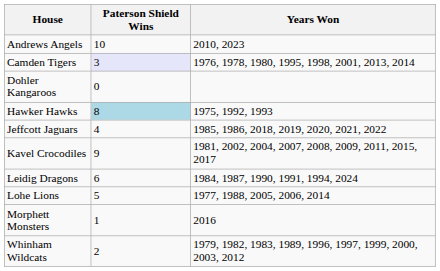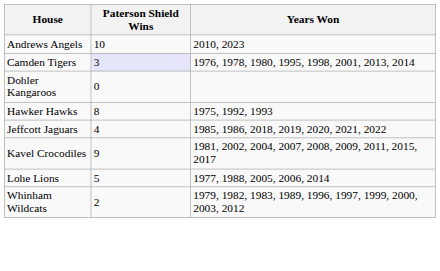Hawker Hawks | Paterson Shield Wins: lightblue background -> no background
- row: Leidig Dragons | 6 | 1984, 1987, 1990, 1991, 1994, 2024
- row: Morphett Monsters | 1 | 2016
